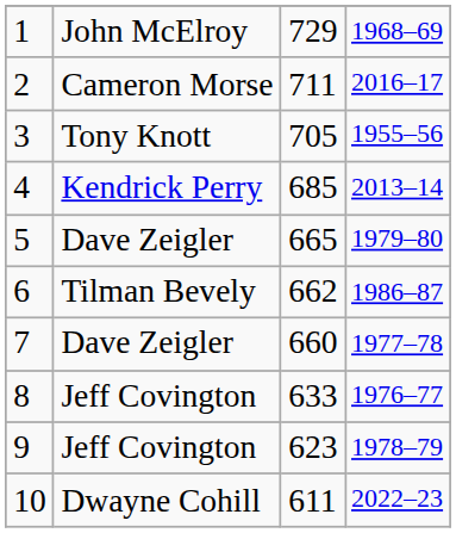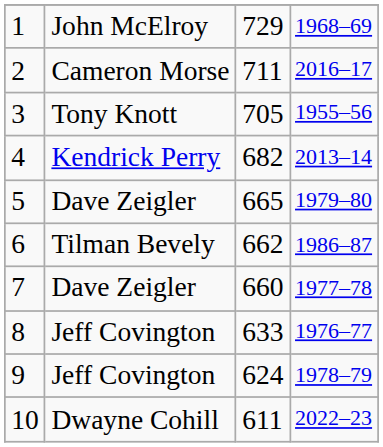4 | column 3: 685 -> 682
9 | column 3: 623 -> 624
